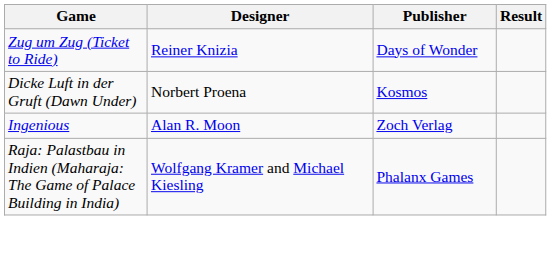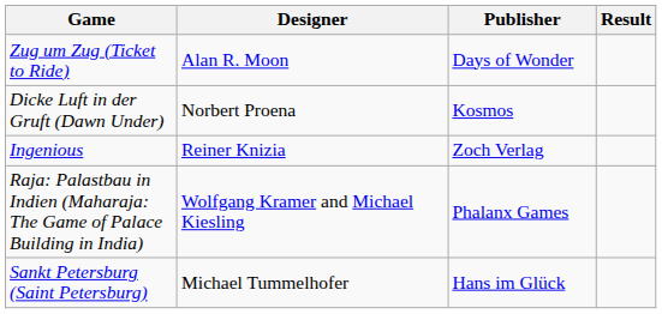Zug um Zug (Ticket to Ride) | Designer: Reiner Knizia -> Alan R. Moon
Ingenious | Designer: Alan R. Moon -> Reiner Knizia
+ row: Sankt Petersburg (Saint Petersburg) | Michael Tummelhofer | Hans im Glück
